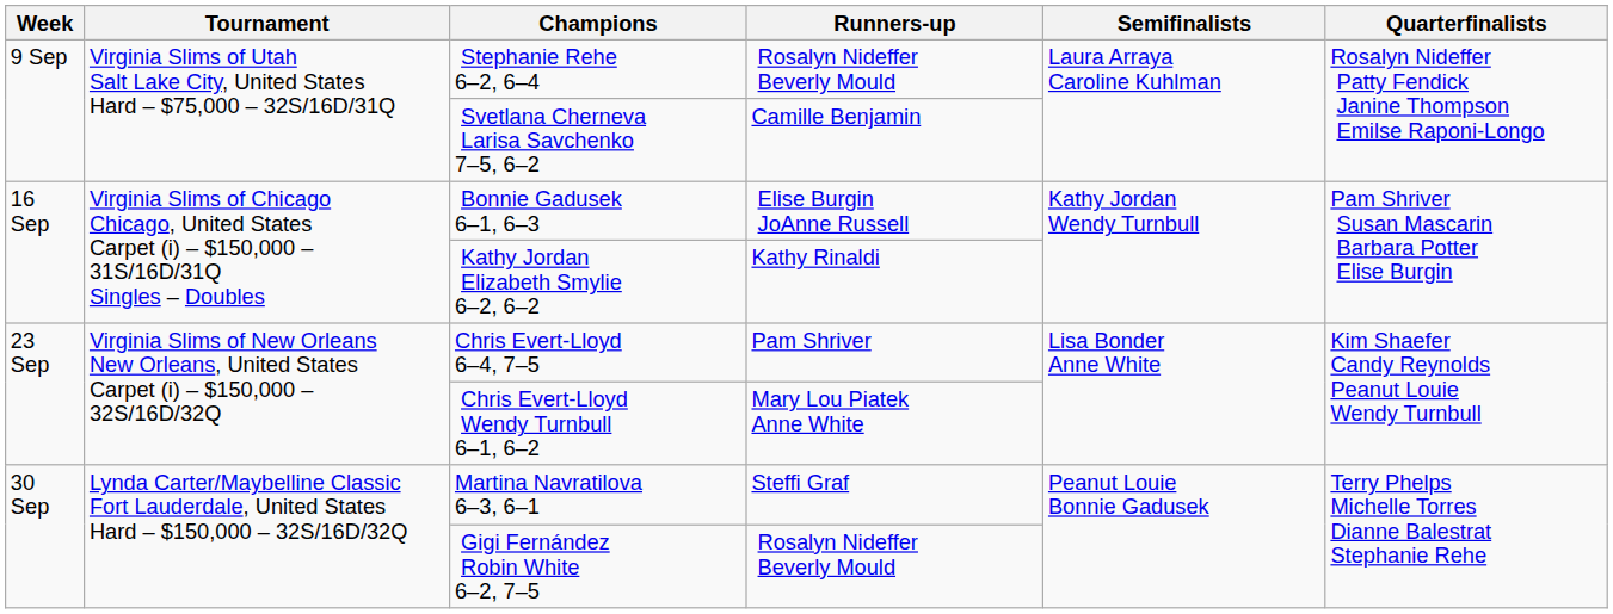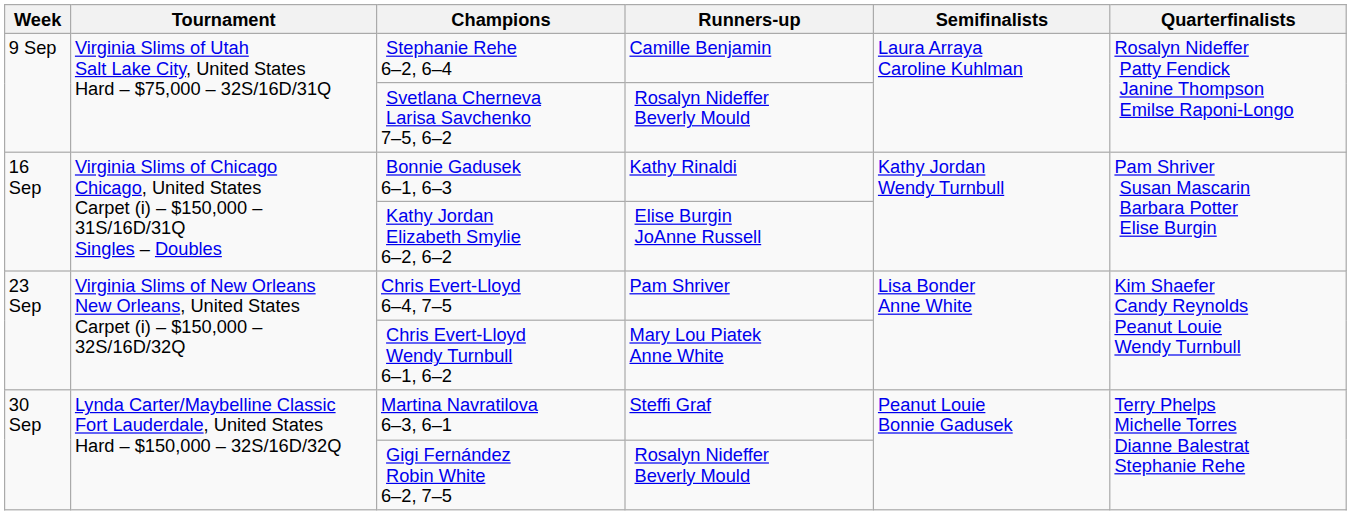Stephanie Rehe 6–2, 6–4 | Runners-up: Rosalyn Nideffer Beverly Mould -> Camille Benjamin
Svetlana Cherneva Larisa Savchenko 7–5, 6–2 | Runners-up: Camille Benjamin -> Rosalyn Nideffer Beverly Mould
Bonnie Gadusek 6–1, 6–3 | Runners-up: Elise Burgin JoAnne Russell -> Kathy Rinaldi
Kathy Jordan Elizabeth Smylie 6–2, 6–2 | Runners-up: Kathy Rinaldi -> Elise Burgin JoAnne Russell
